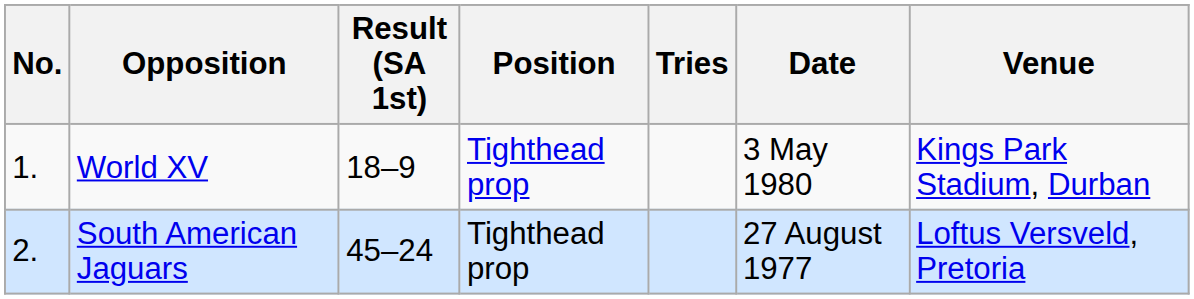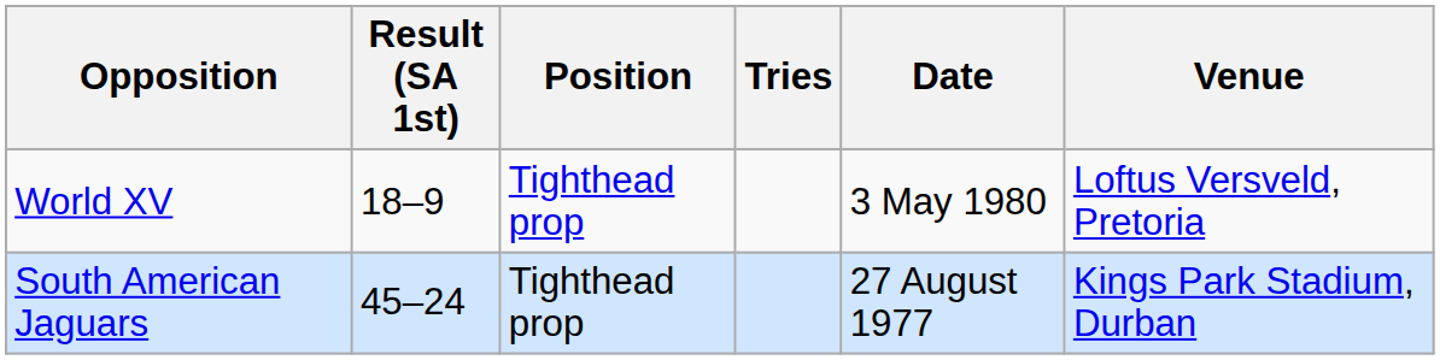- column: No. | 1. | 2.
World XV | Venue: Kings Park Stadium, Durban -> Loftus Versveld, Pretoria
South American Jaguars | Venue: Loftus Versveld, Pretoria -> Kings Park Stadium, Durban
